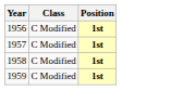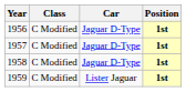+ column: Car | Jaguar D-Type | Jaguar D-Type | Jaguar D-Type | Lister Jaguar
